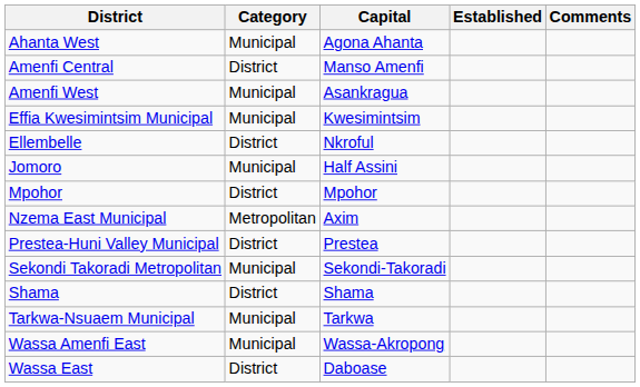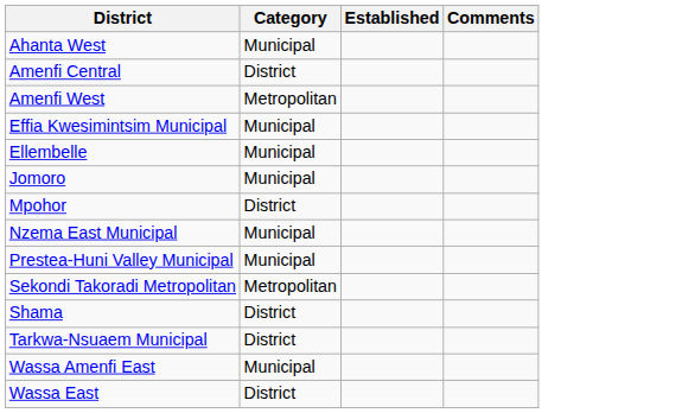- column: Capital | Agona Ahanta | Manso Amenfi | Asankragua | Kwesimintsim | Nkroful | Half Assini | Mpohor | Axim | Prestea | Sekondi-Takoradi | Shama | Tarkwa | Wassa-Akropong | Daboase
Amenfi West | Category: Municipal -> Metropolitan
Ellembelle | Category: District -> Municipal
Nzema East Municipal | Category: Metropolitan -> Municipal
Prestea-Huni Valley Municipal | Category: District -> Municipal
Sekondi Takoradi Metropolitan | Category: Municipal -> Metropolitan
Tarkwa-Nsuaem Municipal | Category: Municipal -> District
